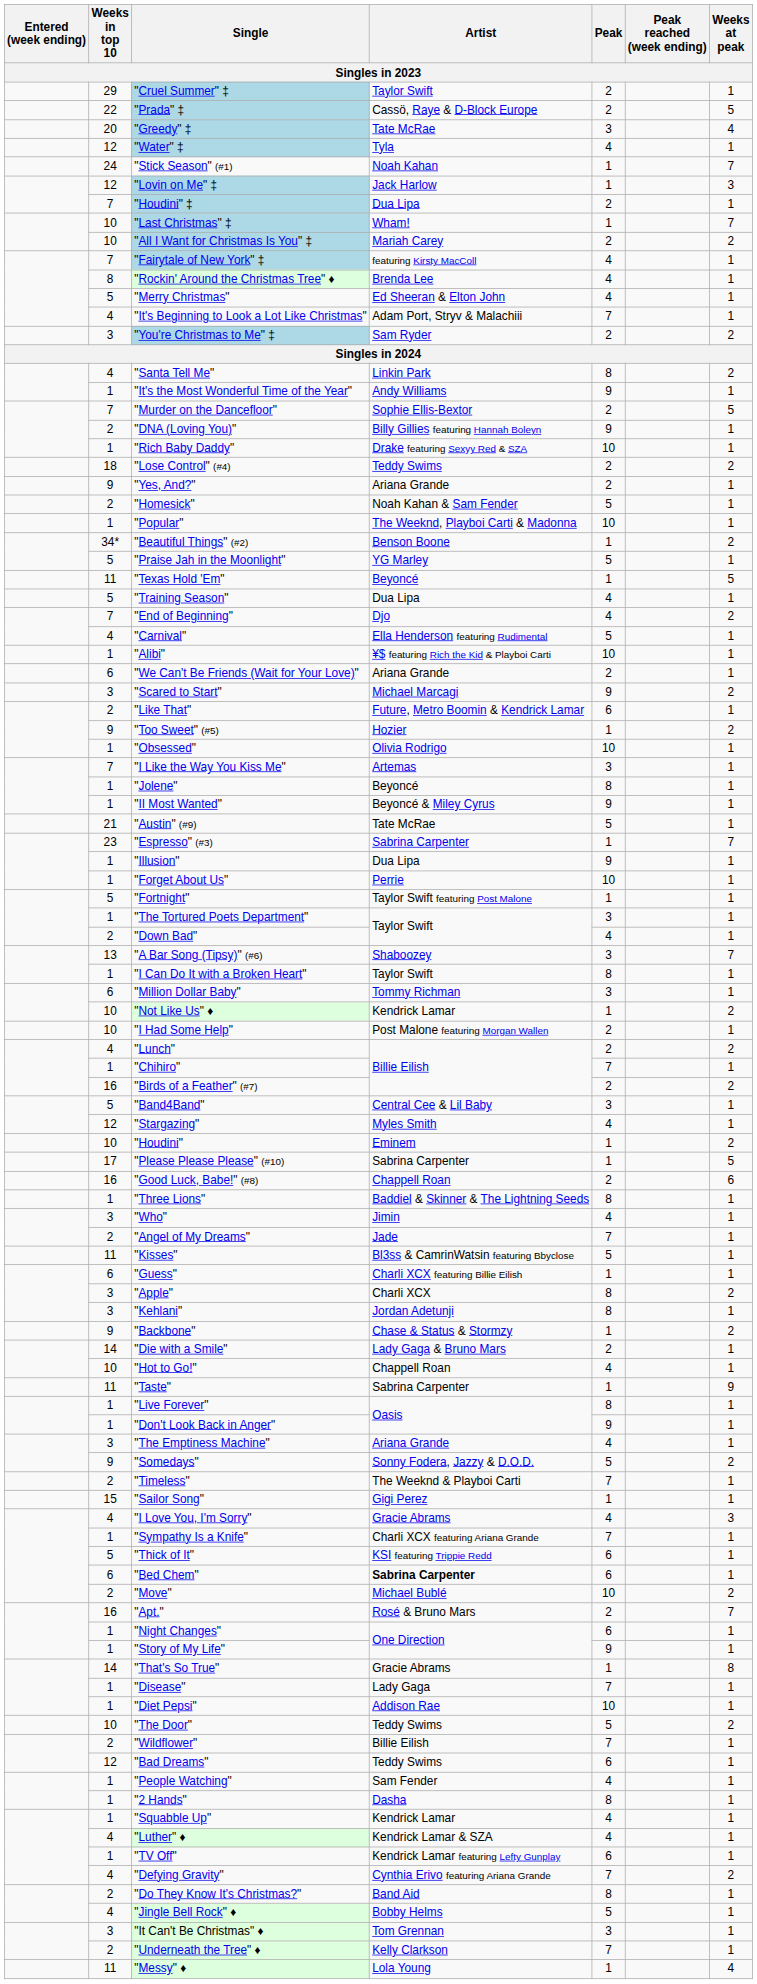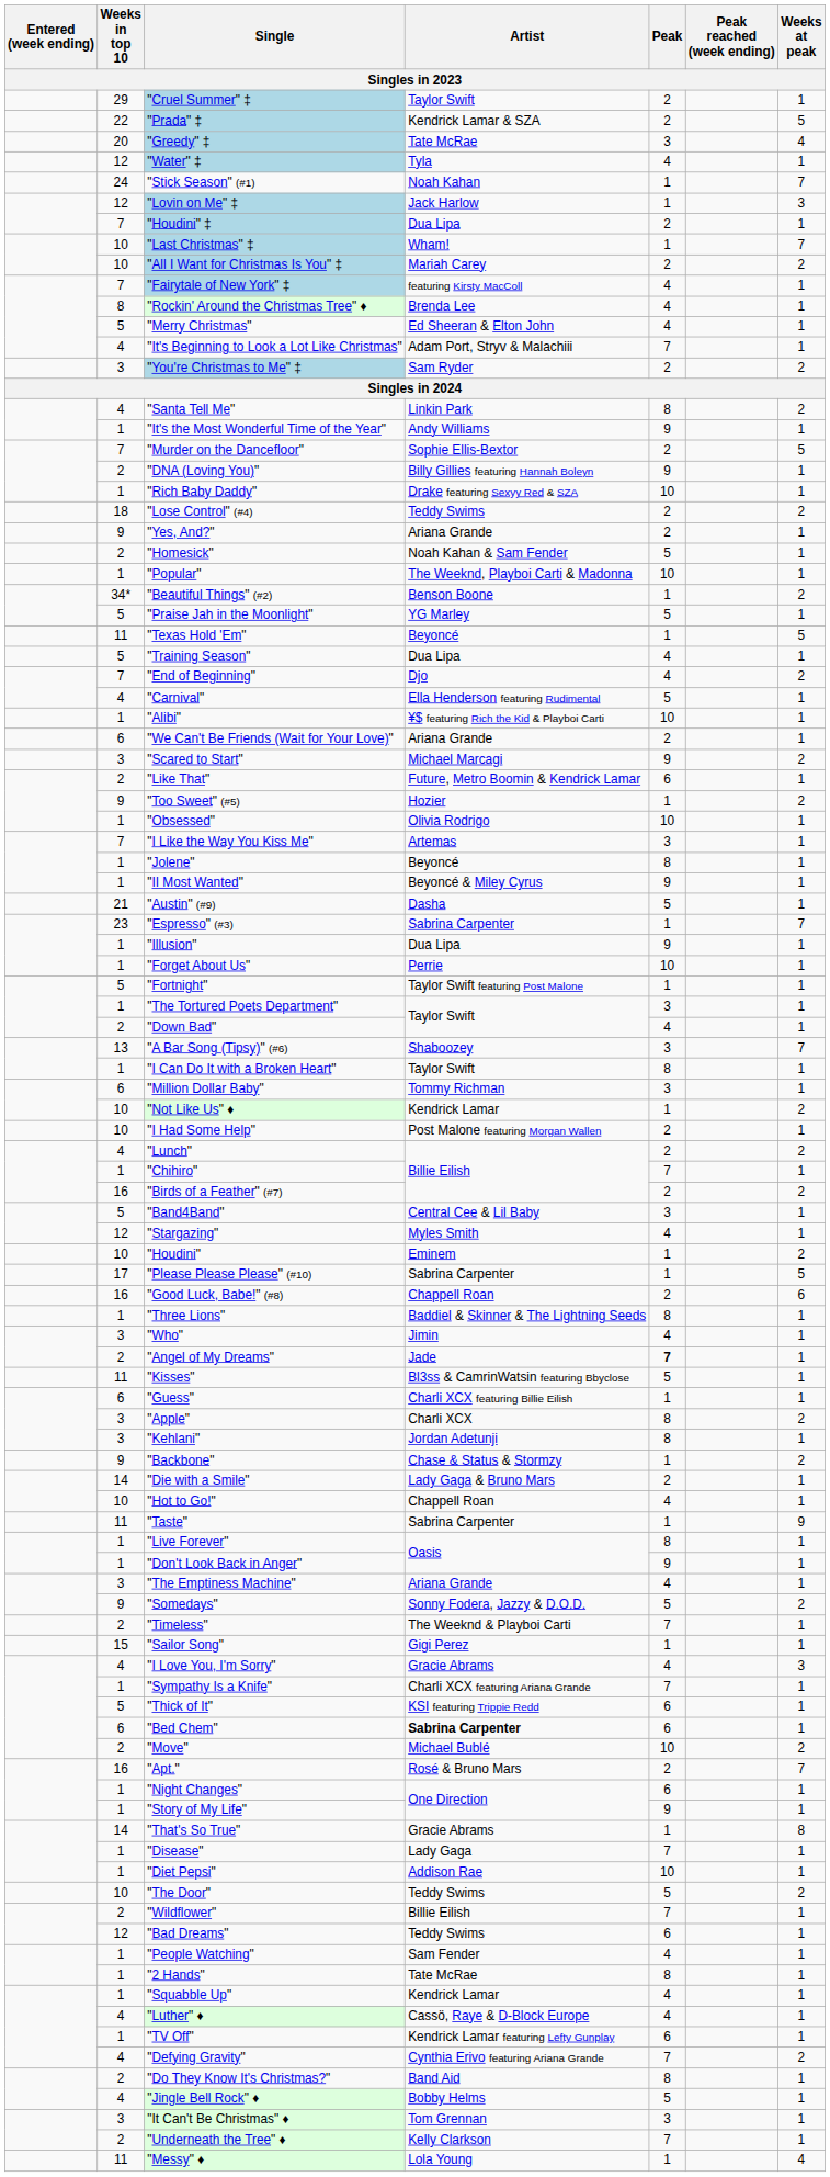"Prada" ‡ | Artist: Cassö, Raye & D-Block Europe -> Kendrick Lamar & SZA
"Austin" (#9) | Artist: Tate McRae -> Dasha
"Angel of My Dreams" | Peak: normal -> bold
"2 Hands" | Artist: Dasha -> Tate McRae
"Luther" ♦ | Artist: Kendrick Lamar & SZA -> Cassö, Raye & D-Block Europe
